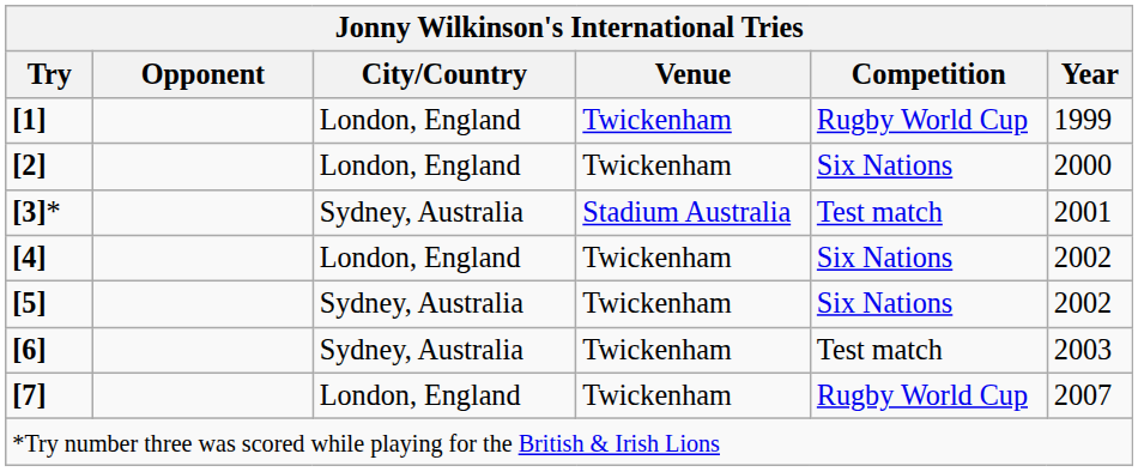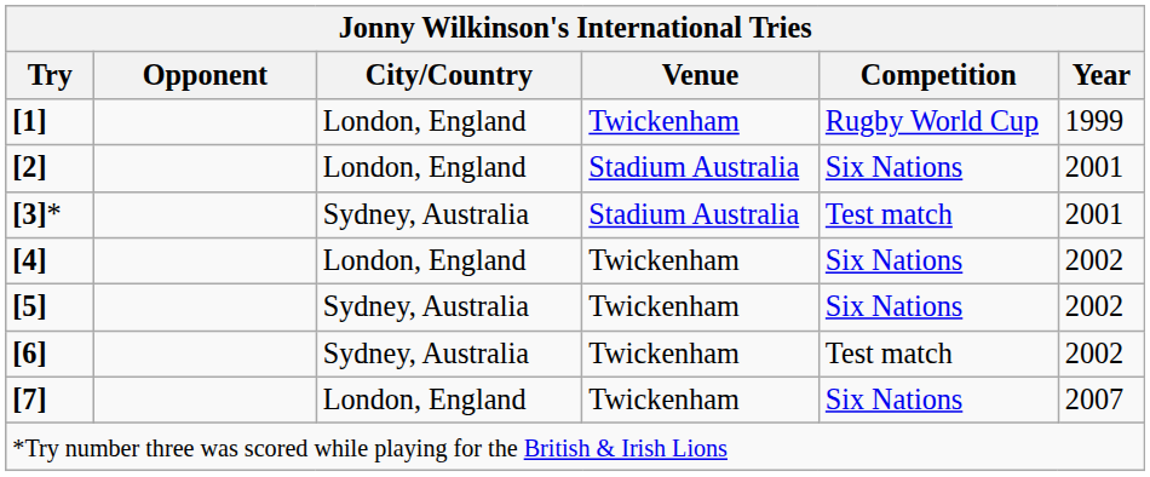[2] | Venue: Twickenham -> Stadium Australia
[2] | Year: 2000 -> 2001
[6] | Year: 2003 -> 2002
[7] | Competition: Rugby World Cup -> Six Nations
